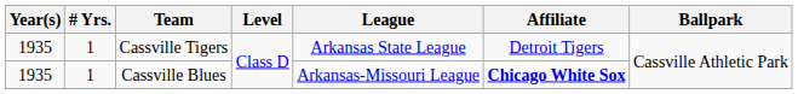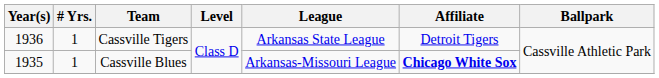Cassville Tigers | Year(s): 1935 -> 1936
